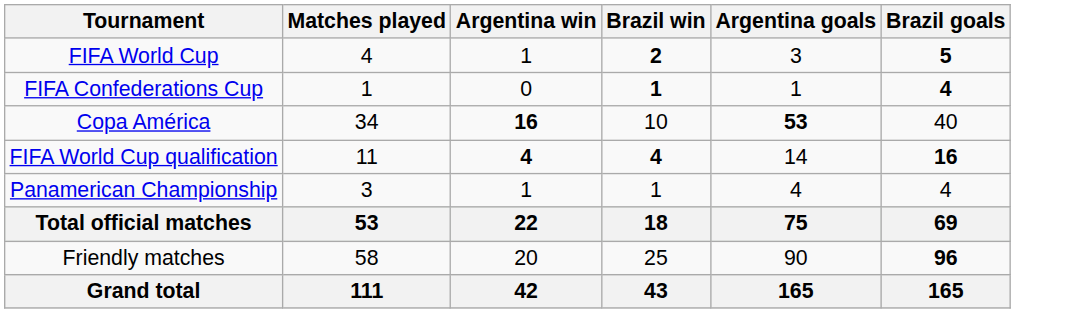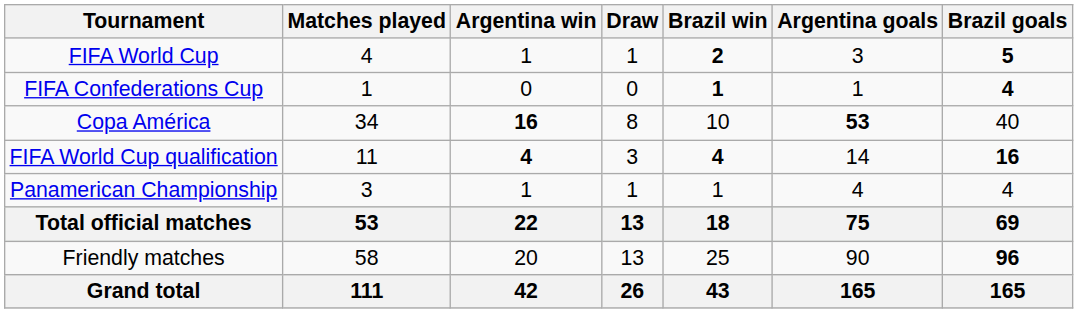+ column: Draw | 1 | 0 | 8 | 3 | 1 | 13 | 13 | 26
